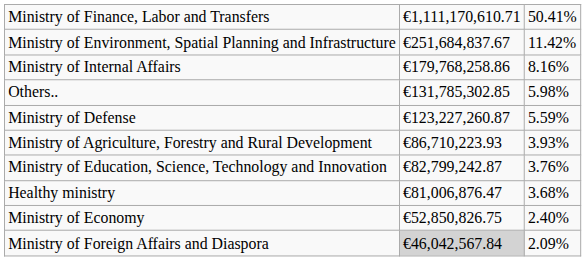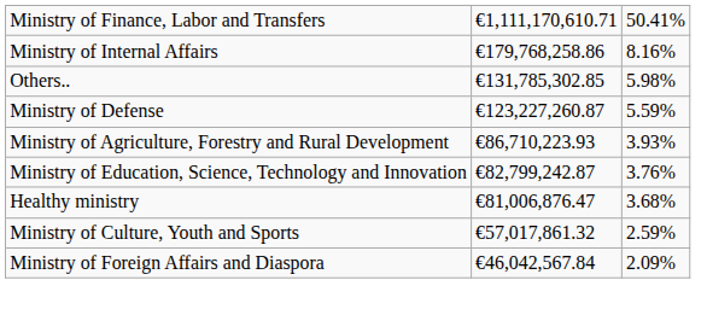- row: Ministry of Environment, Spatial Planning and Infrastructure | €251,684,837.67 | 11.42%
+ row: Ministry of Culture, Youth and Sports | €57,017,861.32 | 2.59%
- row: Ministry of Economy | €52,850,826.75 | 2.40%
Ministry of Foreign Affairs and Diaspora | column 2: lightgrey background -> no background
